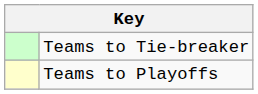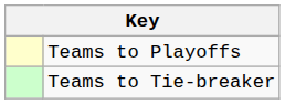rows swapped: Teams to Playoffs <-> Teams to Tie-breaker
